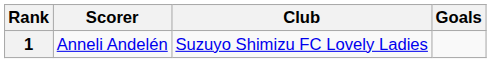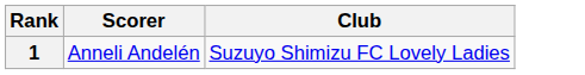- column: Goals
